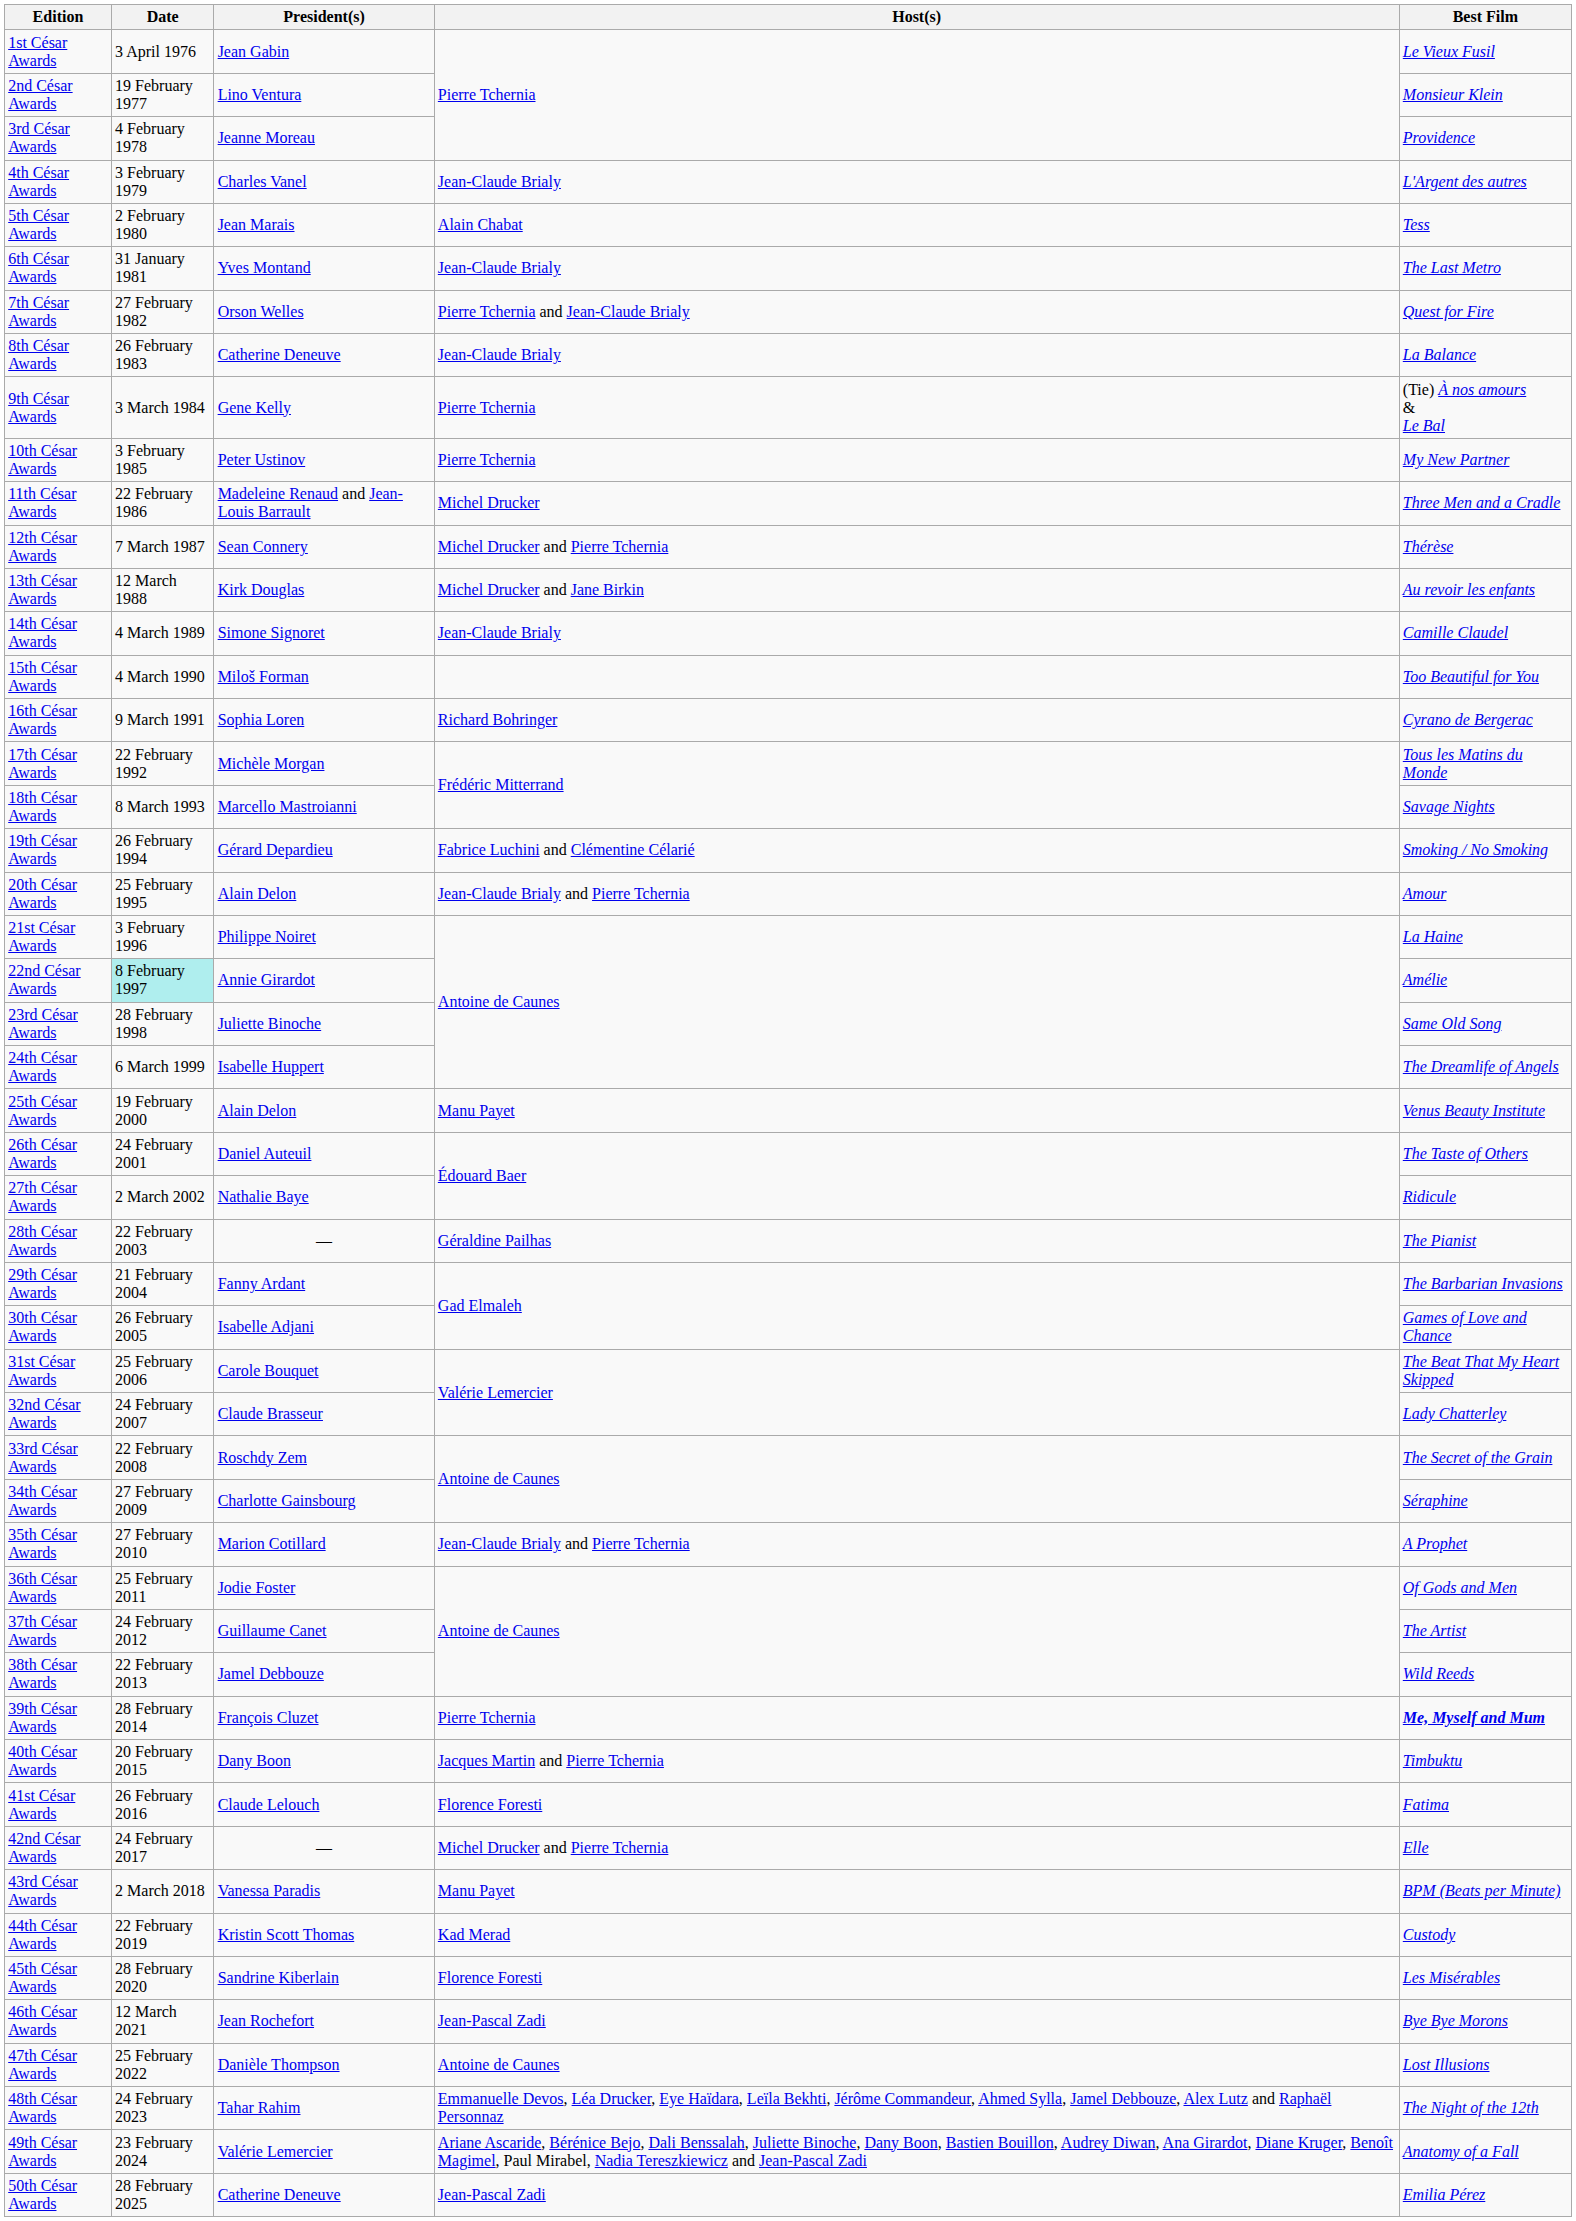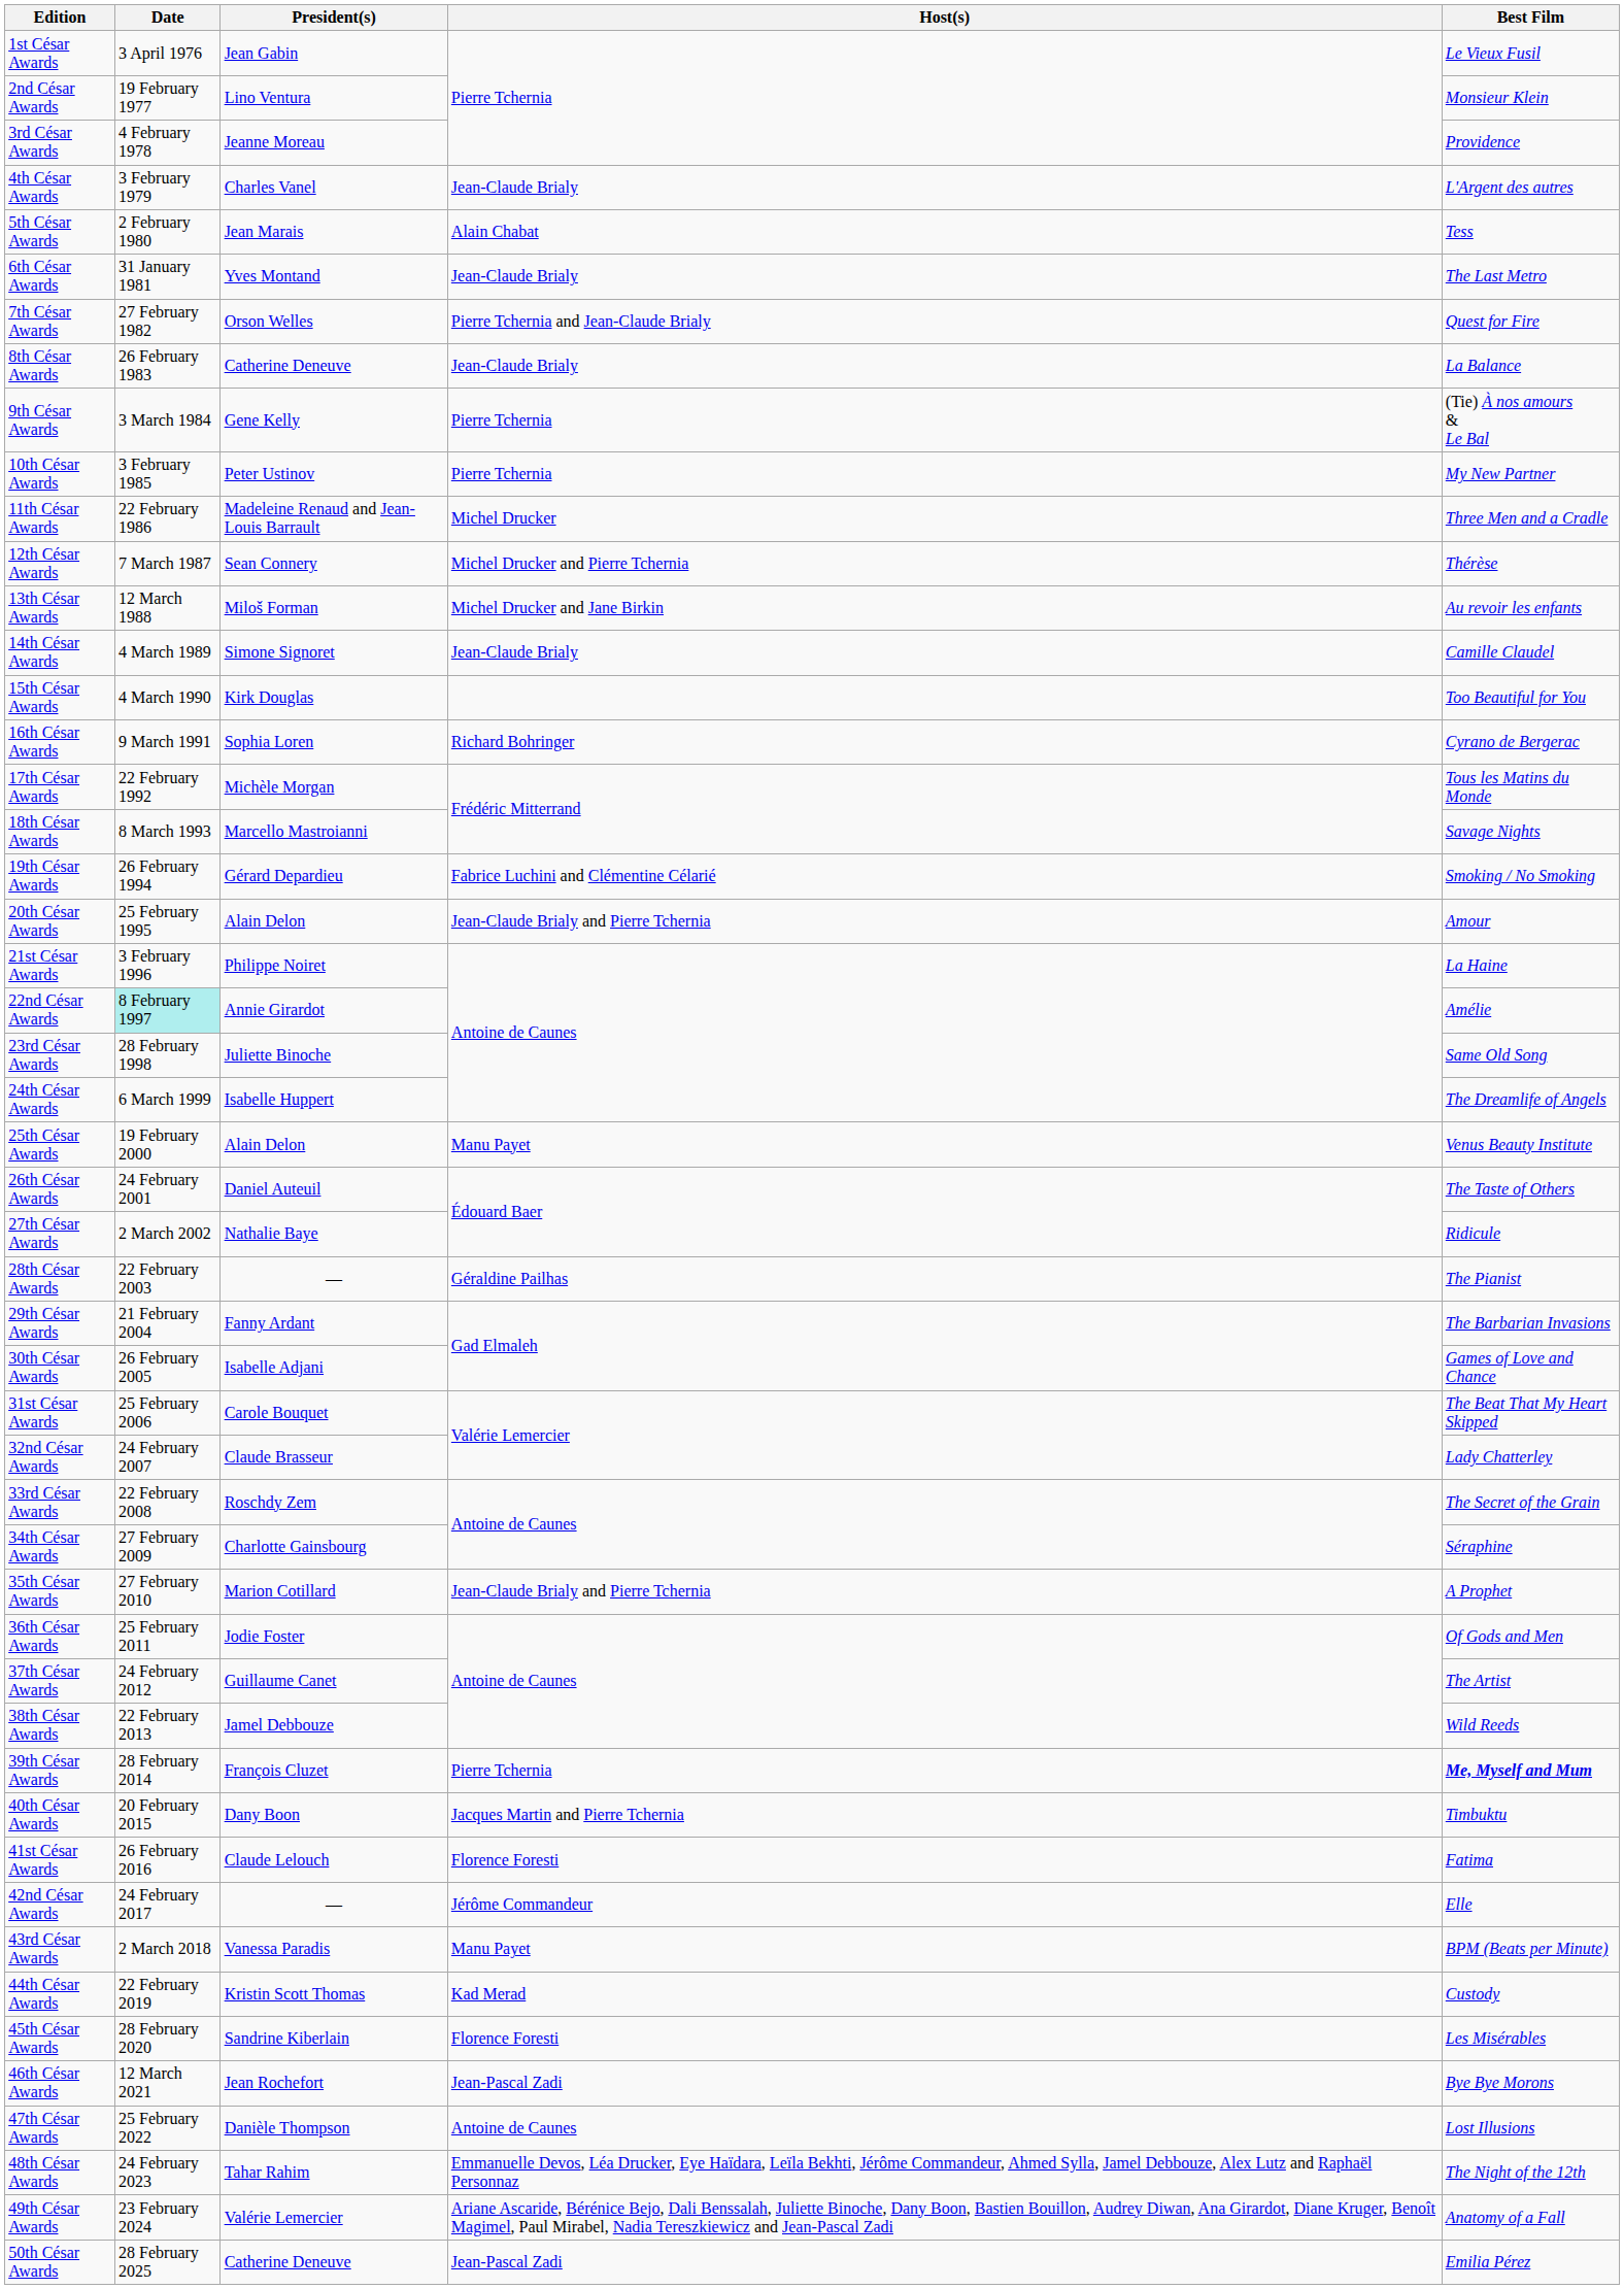13th César Awards | President(s): Kirk Douglas -> Miloš Forman
15th César Awards | President(s): Miloš Forman -> Kirk Douglas
42nd César Awards | Host(s): Michel Drucker and Pierre Tchernia -> Jérôme Commandeur
